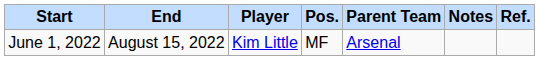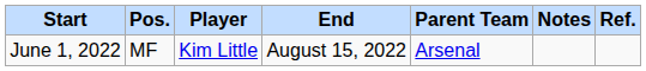columns swapped: End <-> Pos.
